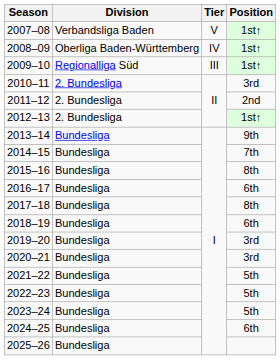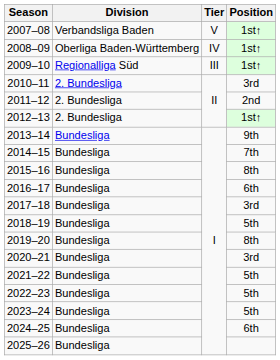2017–18 | Position: 8th -> 3rd
2018–19 | Position: 6th -> 5th
2019–20 | Position: 3rd -> 8th
